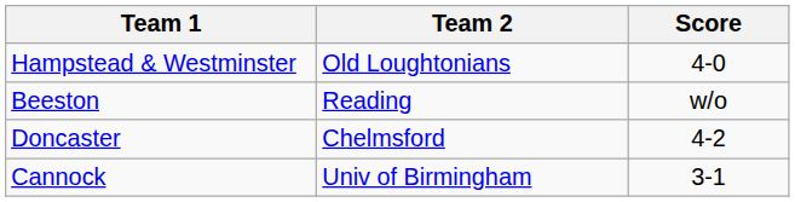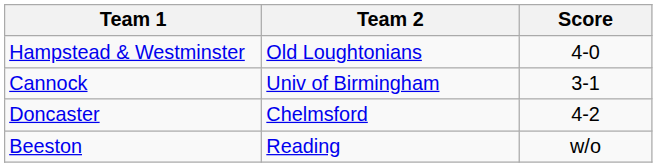rows swapped: Cannock <-> Beeston
